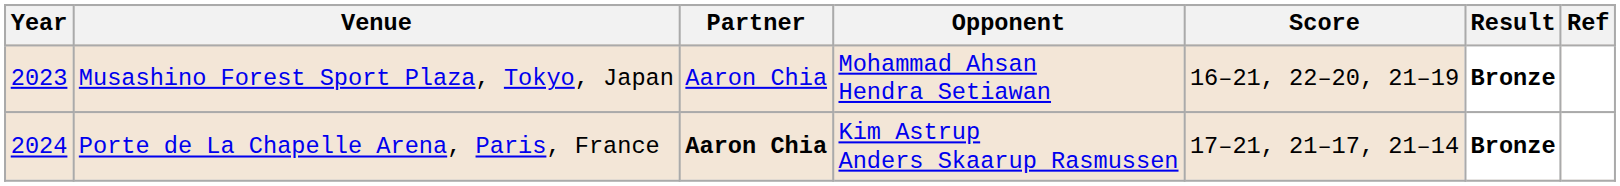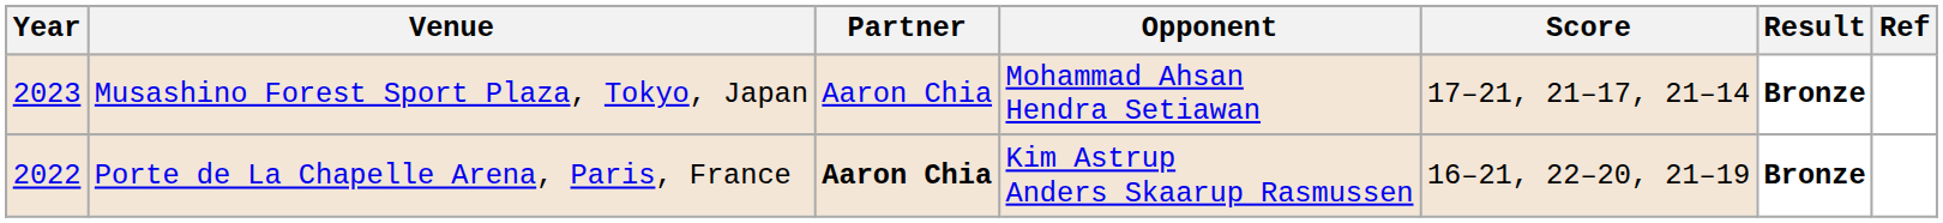Musashino Forest Sport Plaza, Tokyo, Japan | Score: 16–21, 22–20, 21–19 -> 17–21, 21–17, 21–14
Porte de La Chapelle Arena, Paris, France | Year: 2024 -> 2022
Porte de La Chapelle Arena, Paris, France | Score: 17–21, 21–17, 21–14 -> 16–21, 22–20, 21–19
